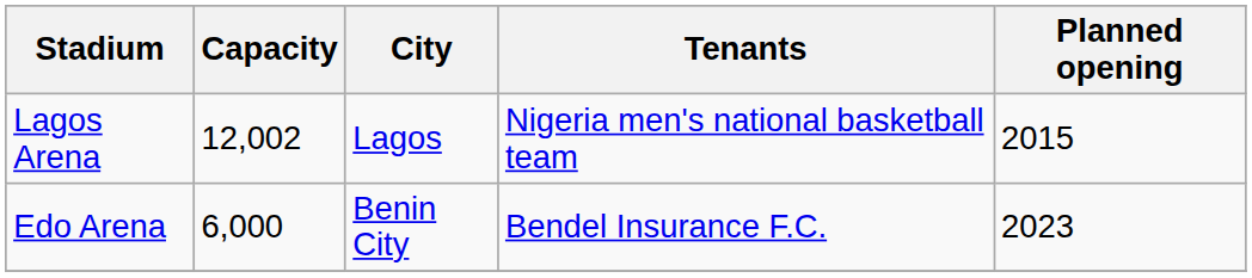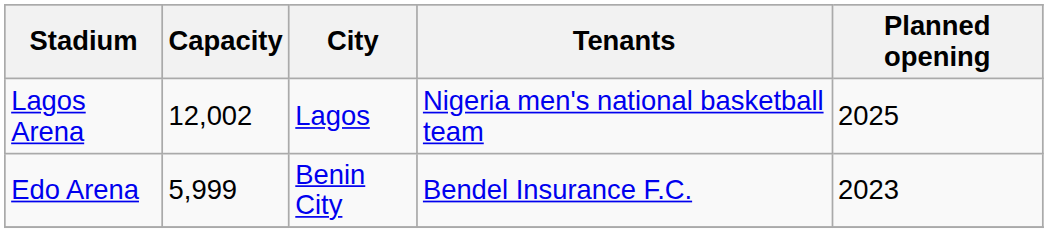Lagos Arena | Planned opening: 2015 -> 2025
Edo Arena | Capacity: 6,000 -> 5,999
